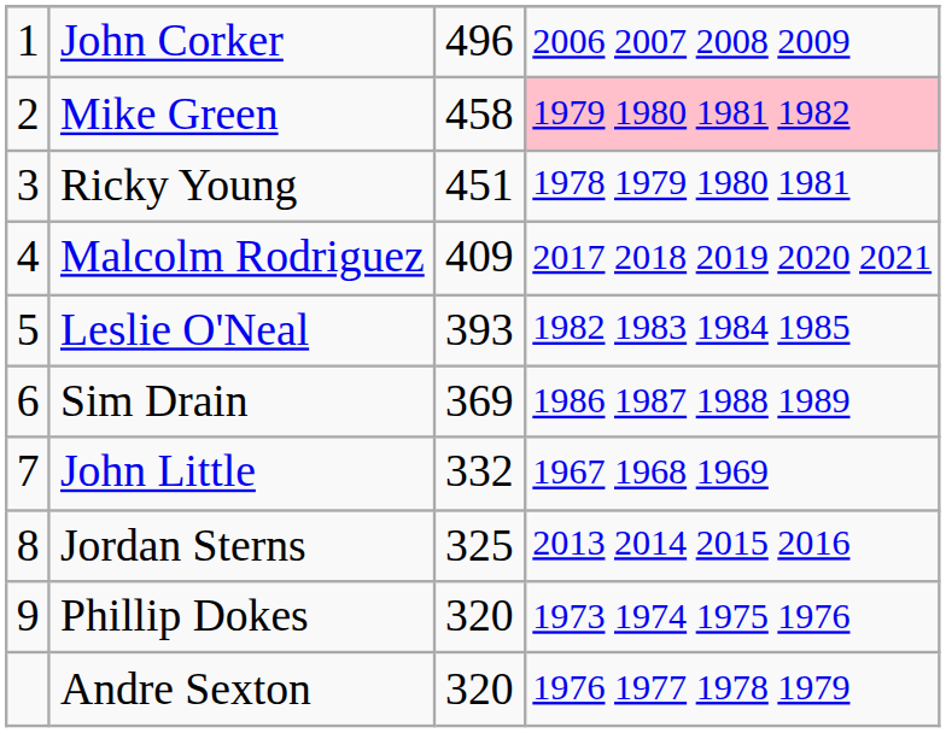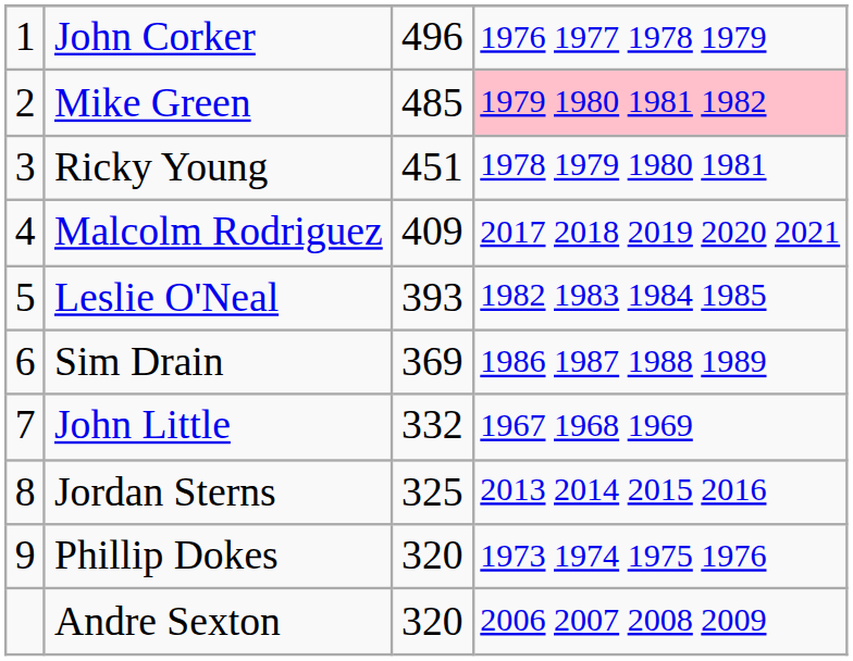John Corker | column 4: 2006 2007 2008 2009 -> 1976 1977 1978 1979
Mike Green | column 3: 458 -> 485
Andre Sexton | column 4: 1976 1977 1978 1979 -> 2006 2007 2008 2009
